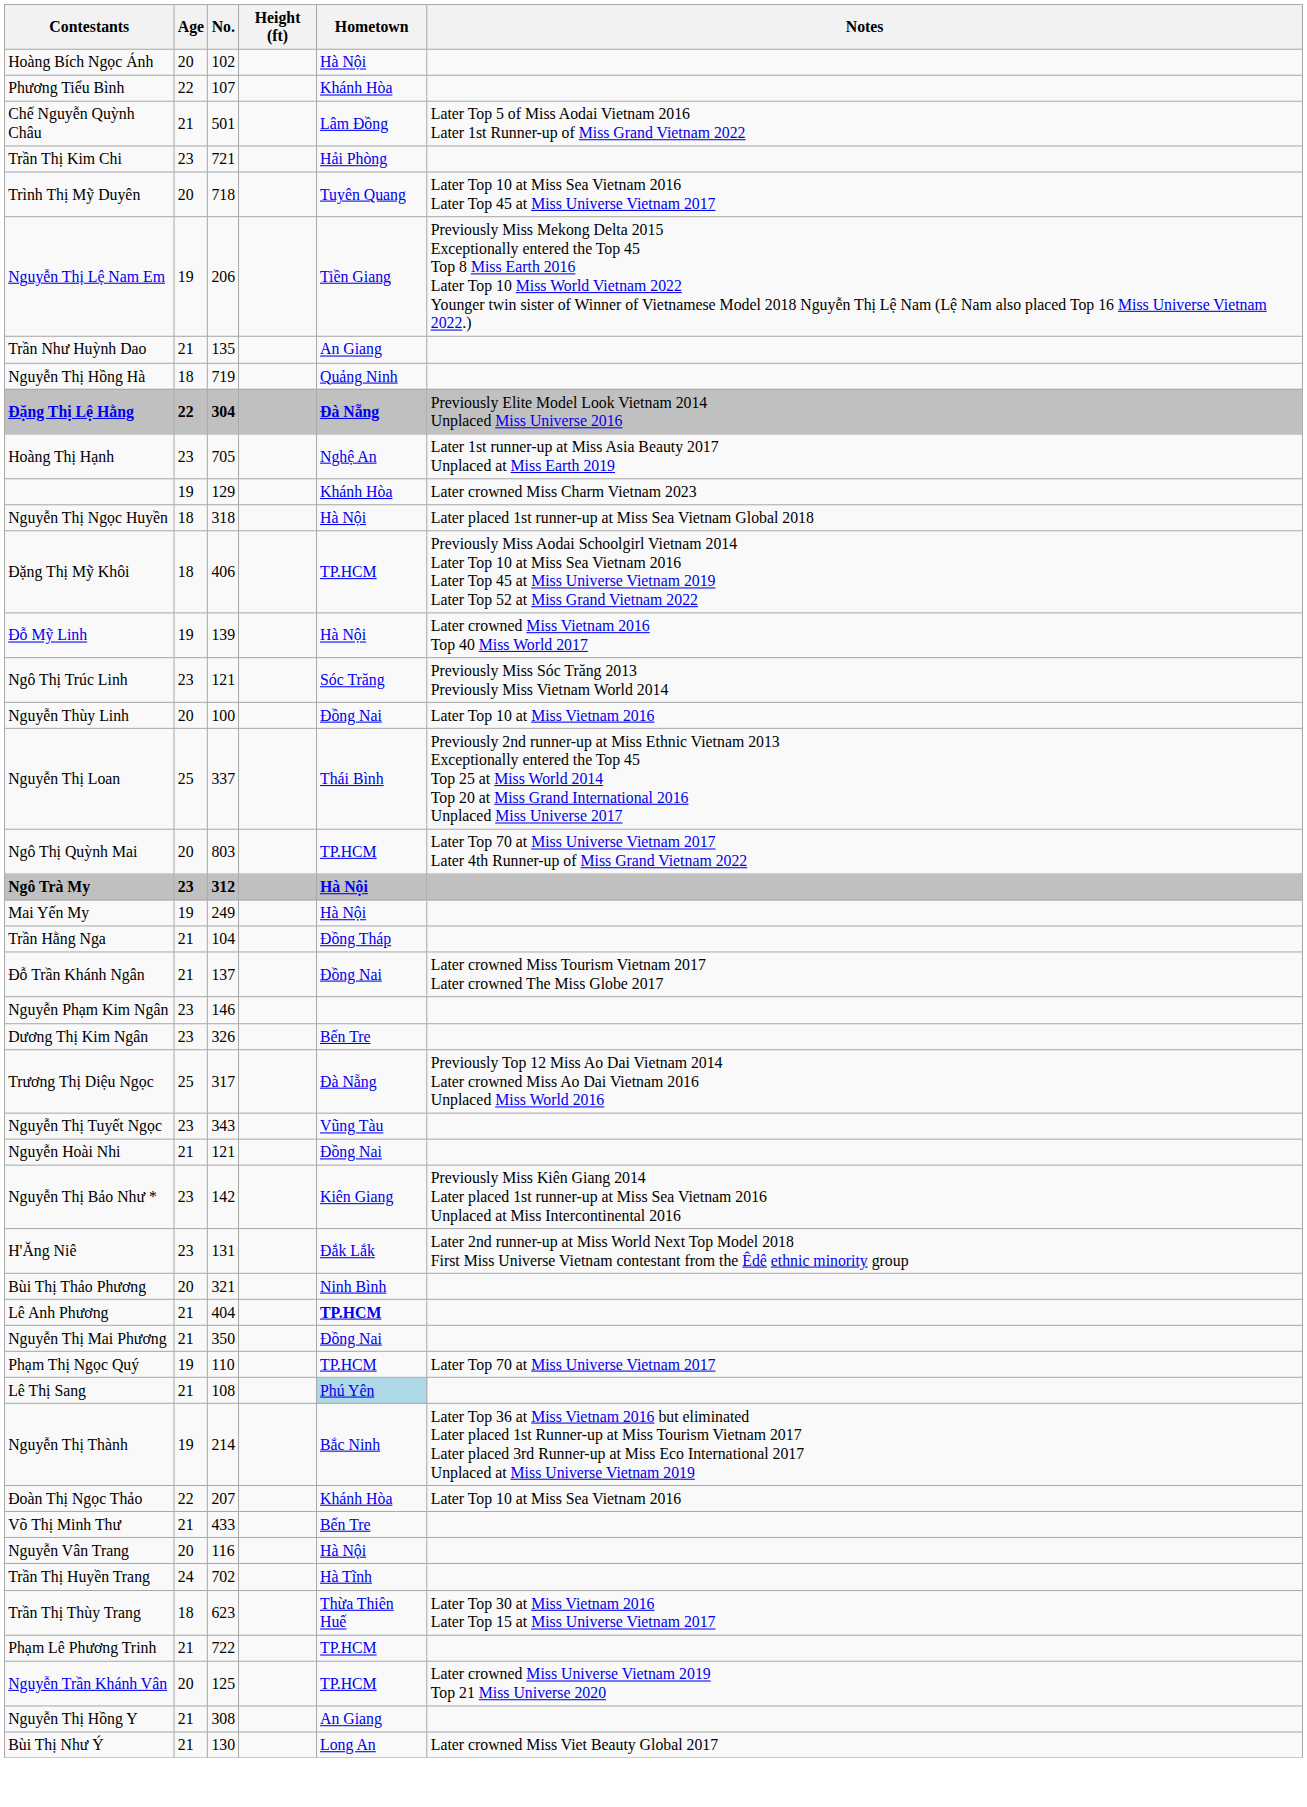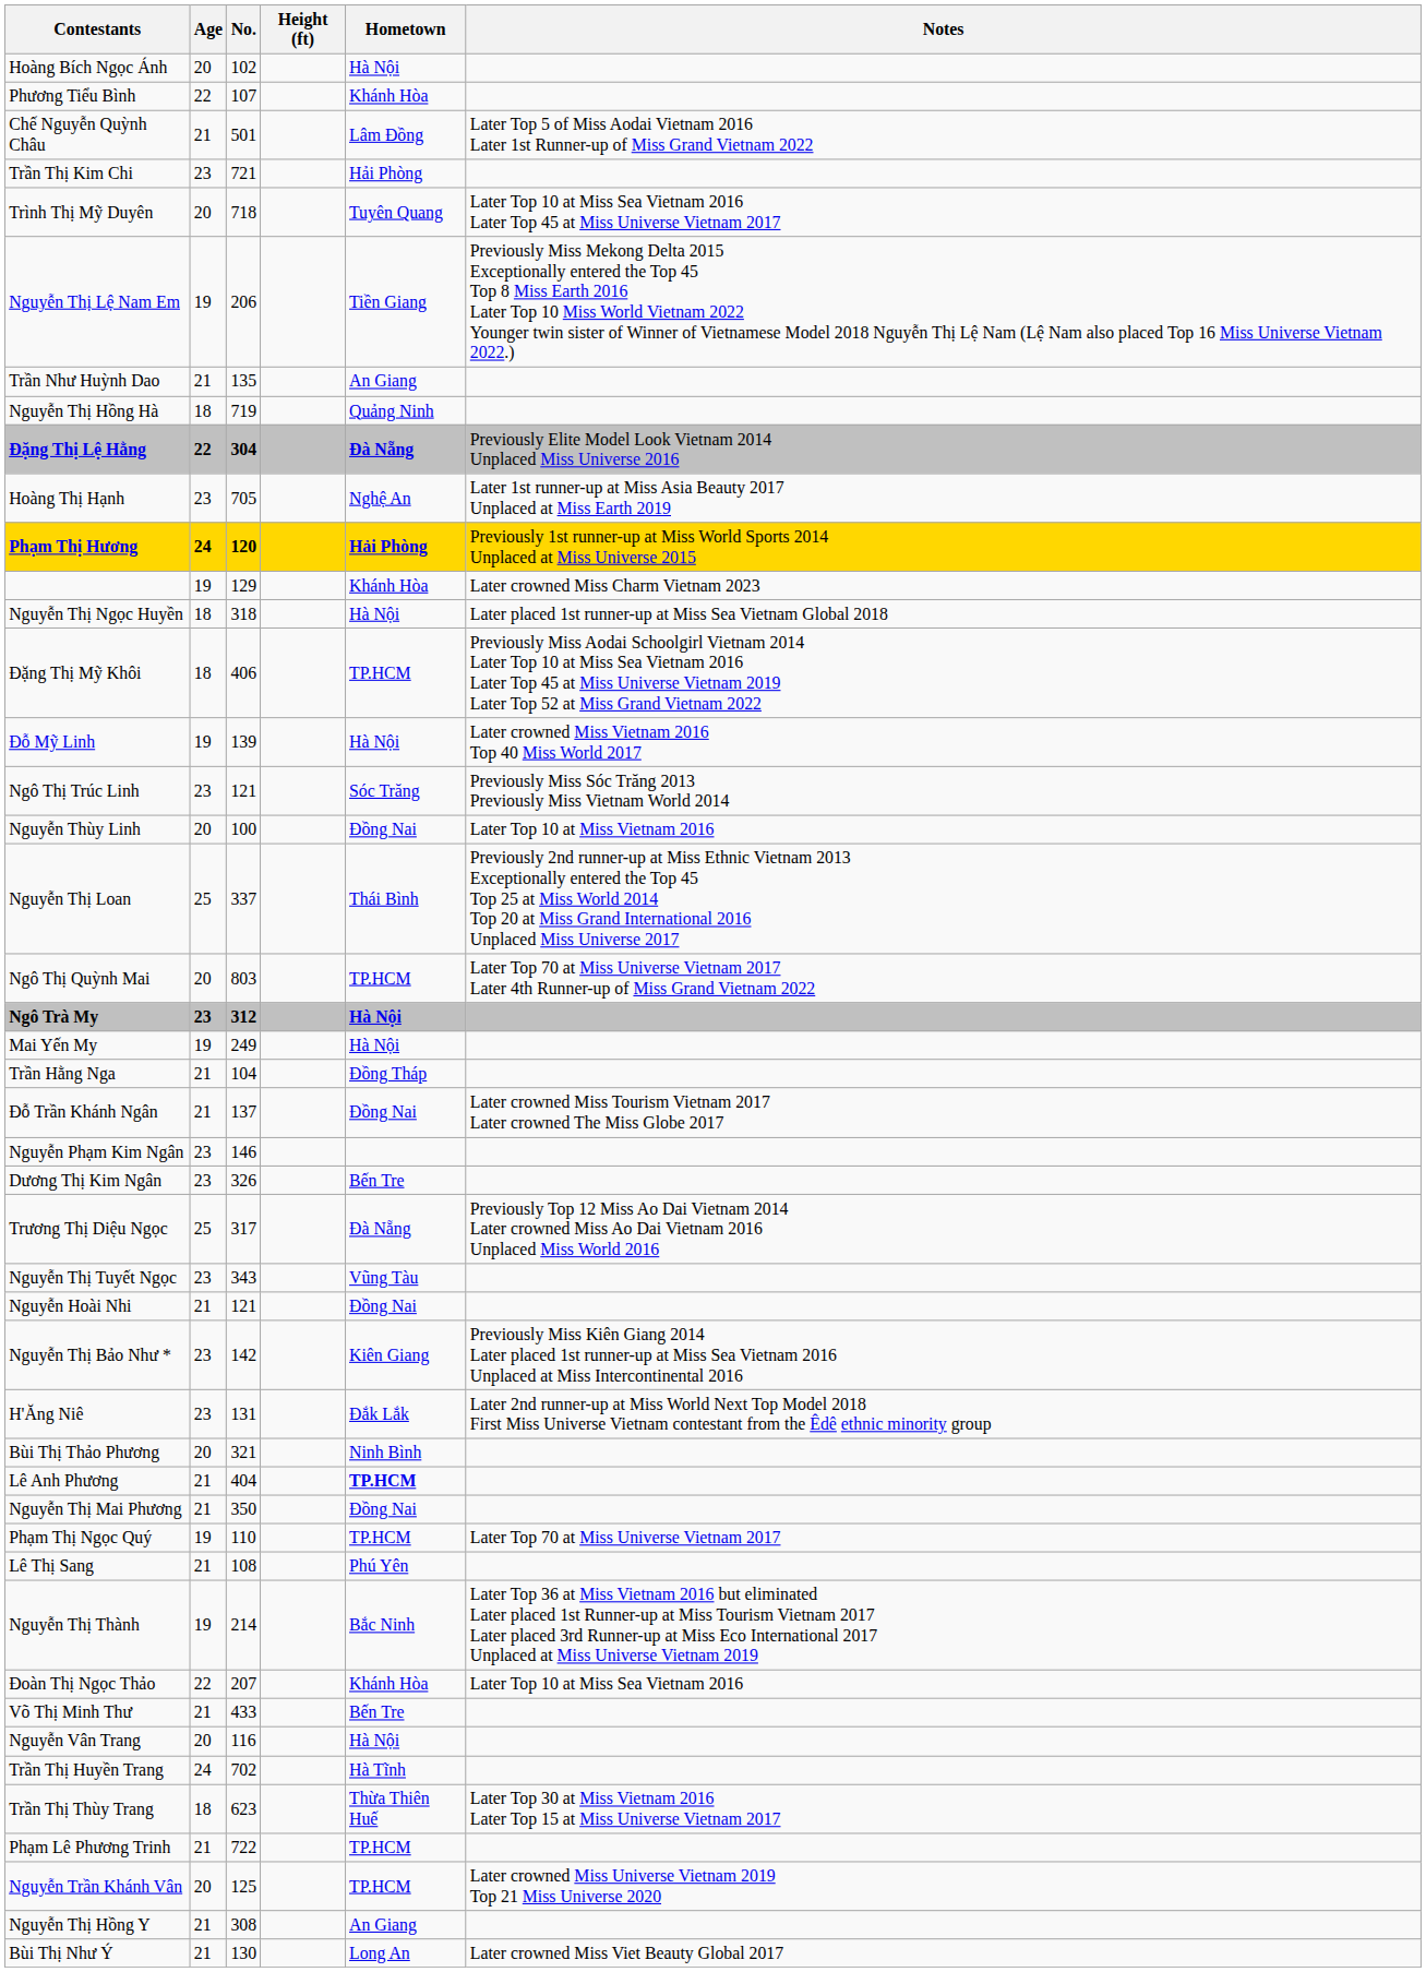+ row: Phạm Thị Hương | 24 | 120 | Hải Phòng | Previously 1st runner-up at Miss World Sports 2014 Unplaced at Miss Universe 2015
Lê Thị Sang | Hometown: lightblue background -> no background
